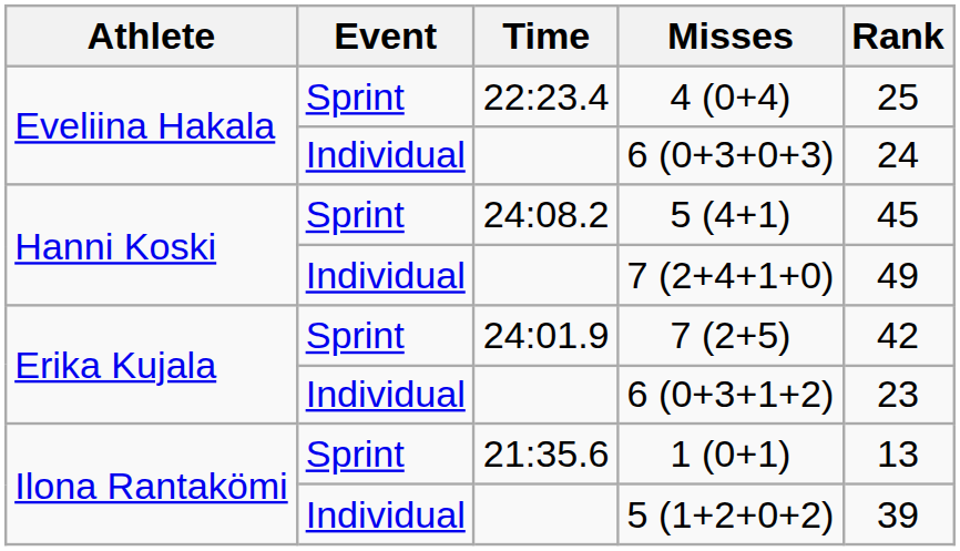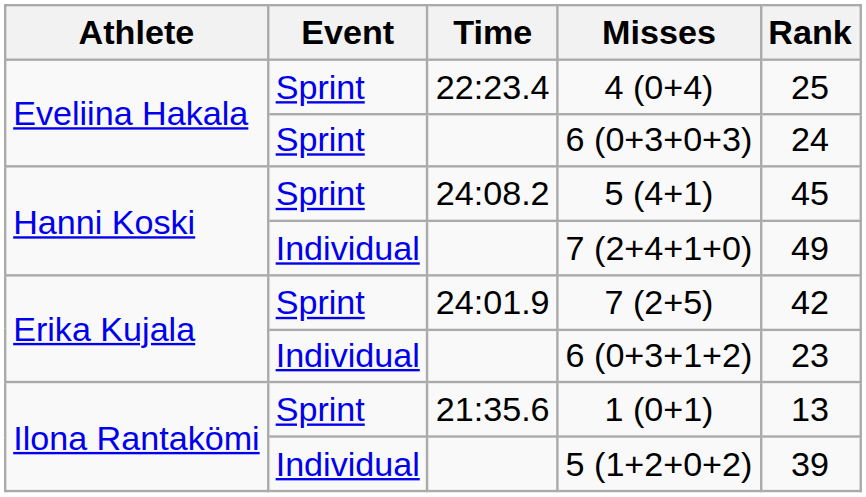6 (0+3+0+3) | Event: Individual -> Sprint
